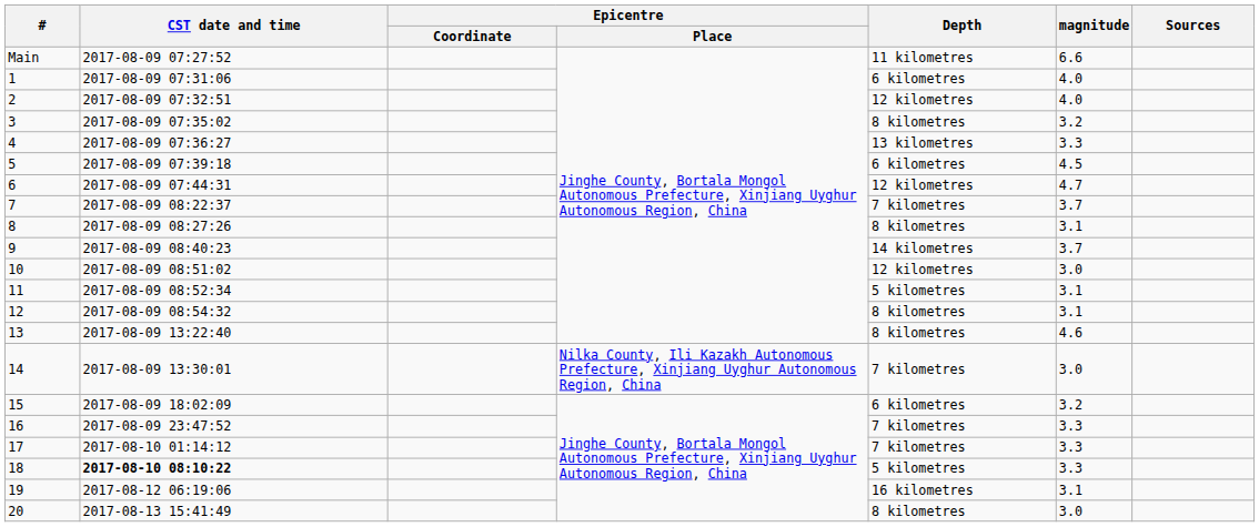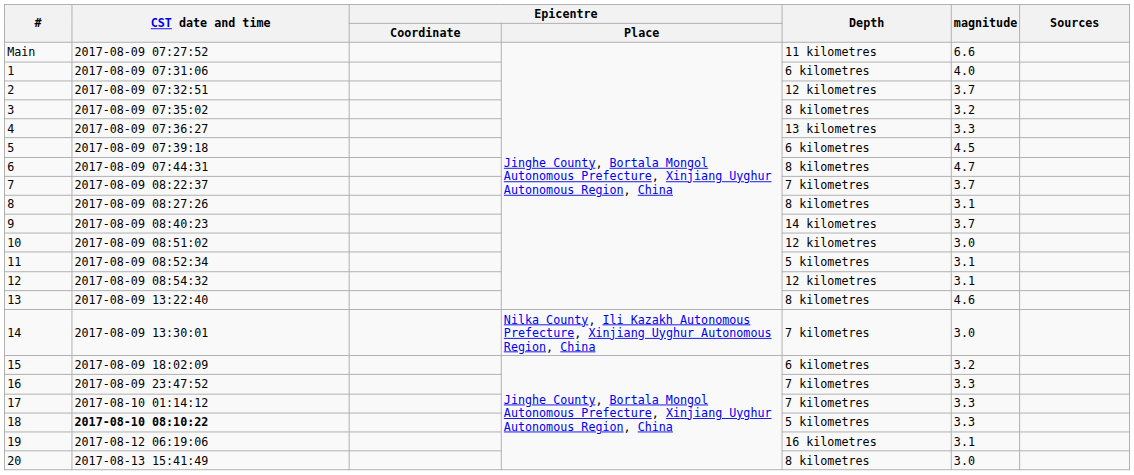2 | magnitude: 4.0 -> 3.7
6 | Depth: 12 kilometres -> 8 kilometres
12 | Depth: 8 kilometres -> 12 kilometres
